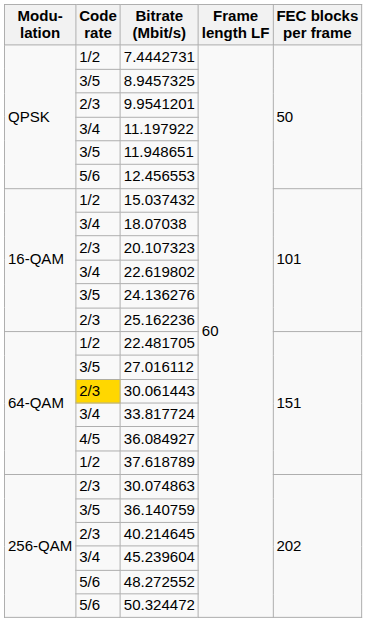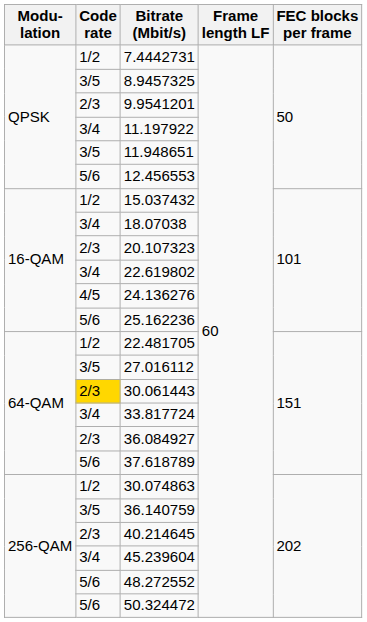24.136276 | Code rate: 3/5 -> 4/5
25.162236 | Code rate: 2/3 -> 5/6
36.084927 | Code rate: 4/5 -> 2/3
37.618789 | Code rate: 1/2 -> 5/6
30.074863 | Code rate: 2/3 -> 1/2
